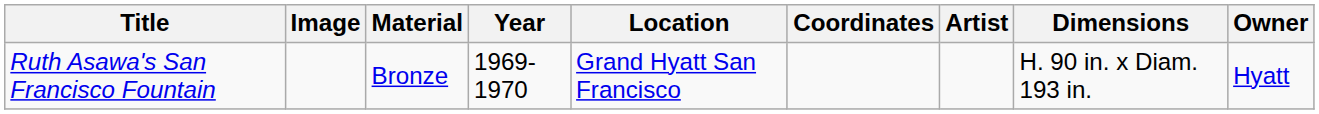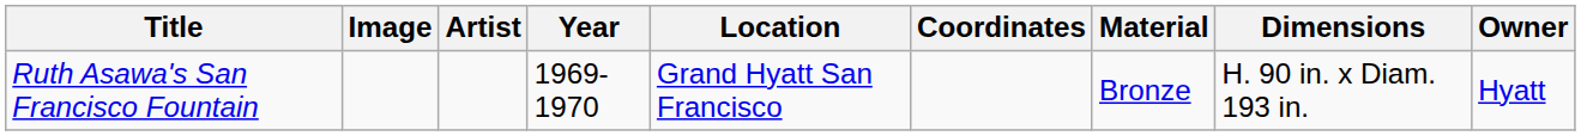columns swapped: Artist <-> Material
